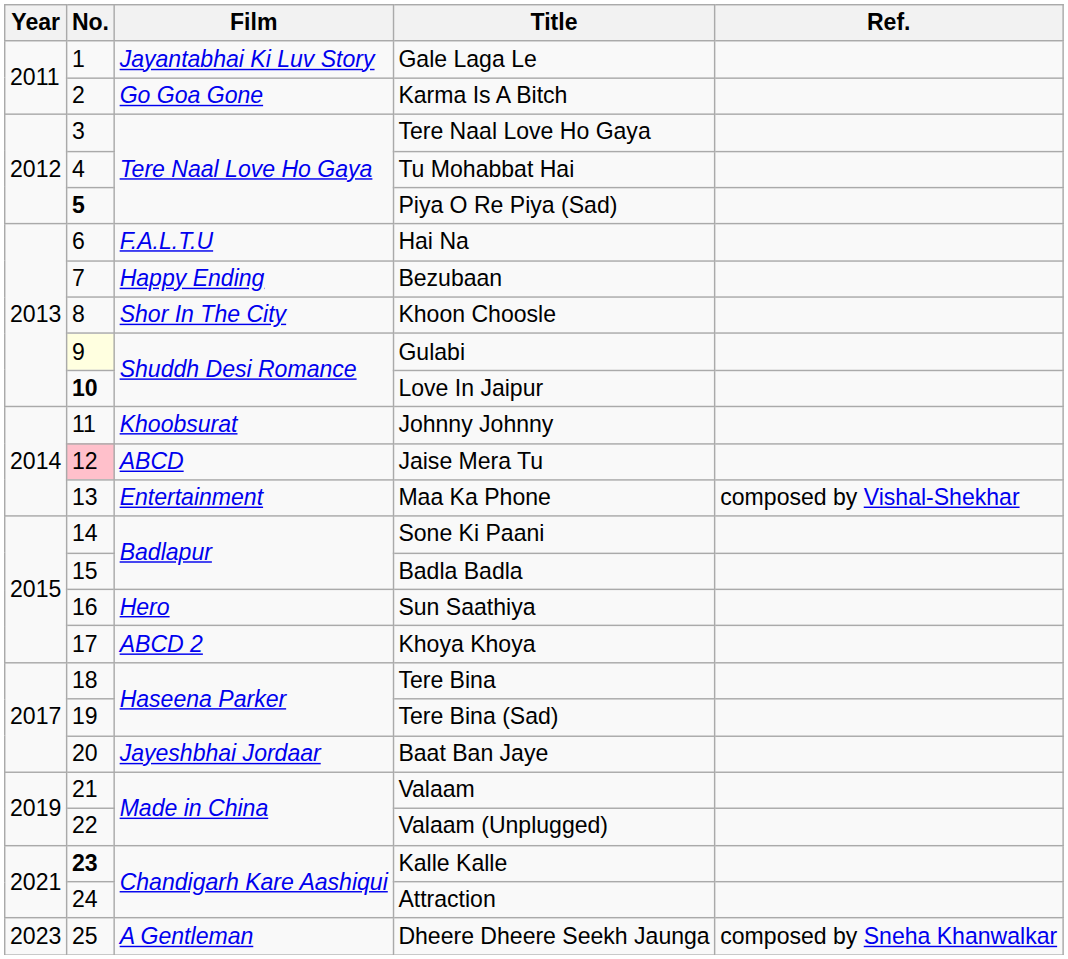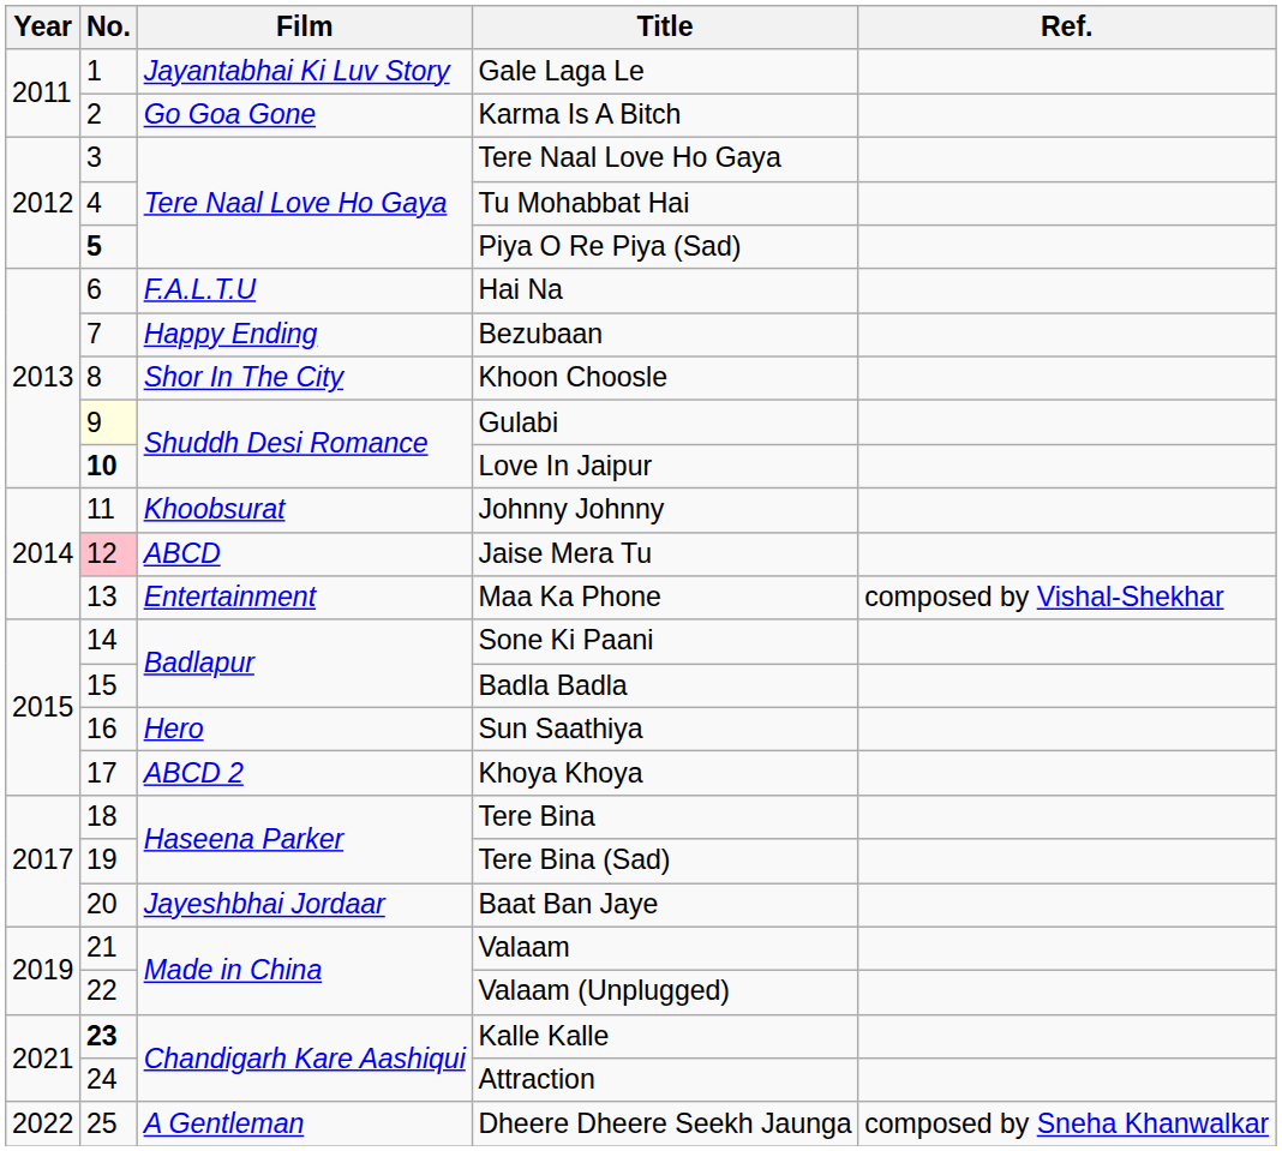Dheere Dheere Seekh Jaunga | Year: 2023 -> 2022
